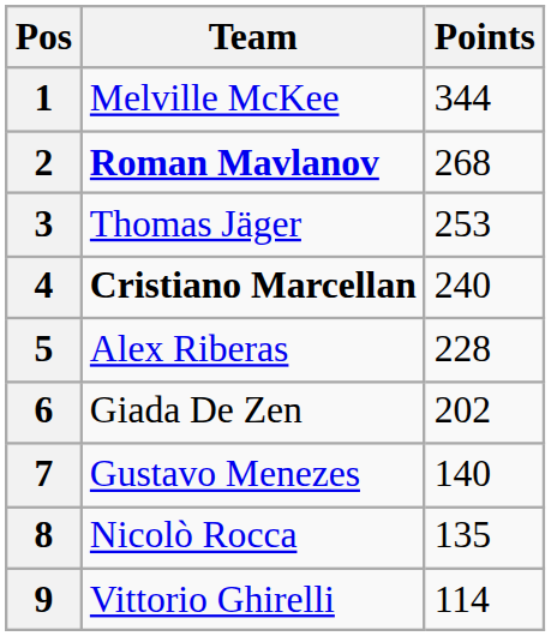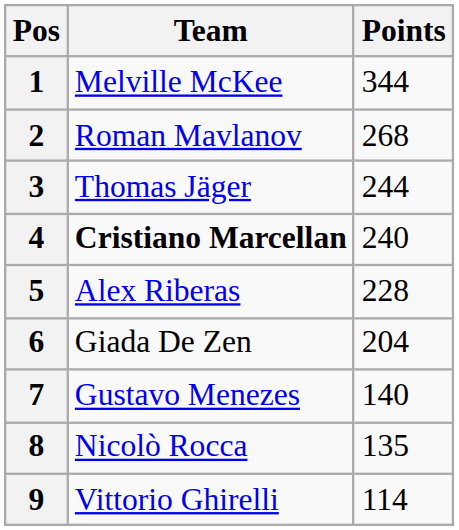2 | Team: bold -> normal
3 | Points: 253 -> 244
6 | Points: 202 -> 204
